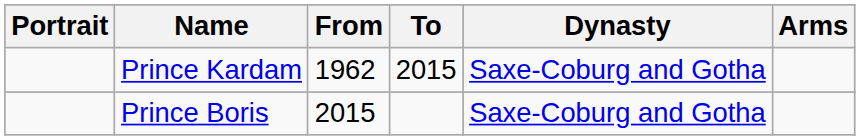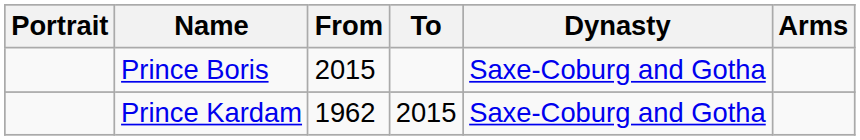rows swapped: Prince Kardam <-> Prince Boris
